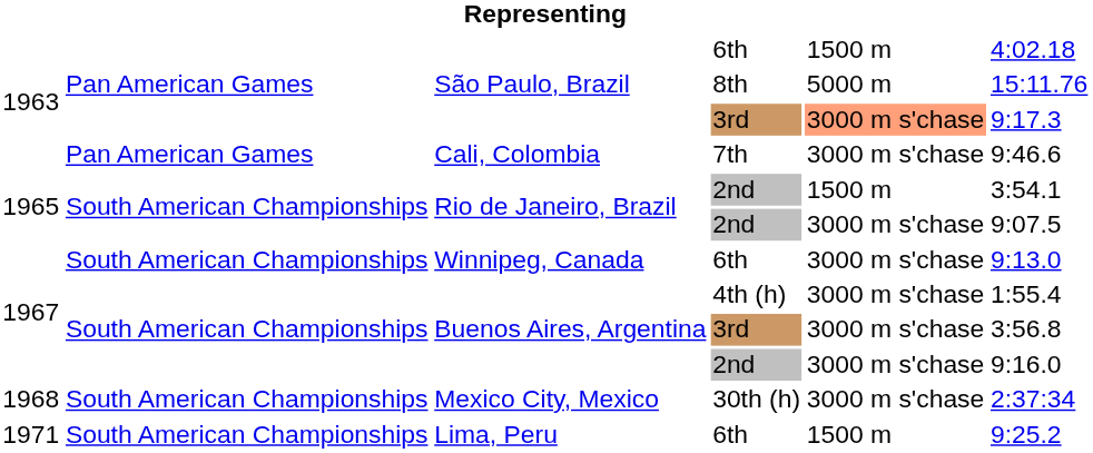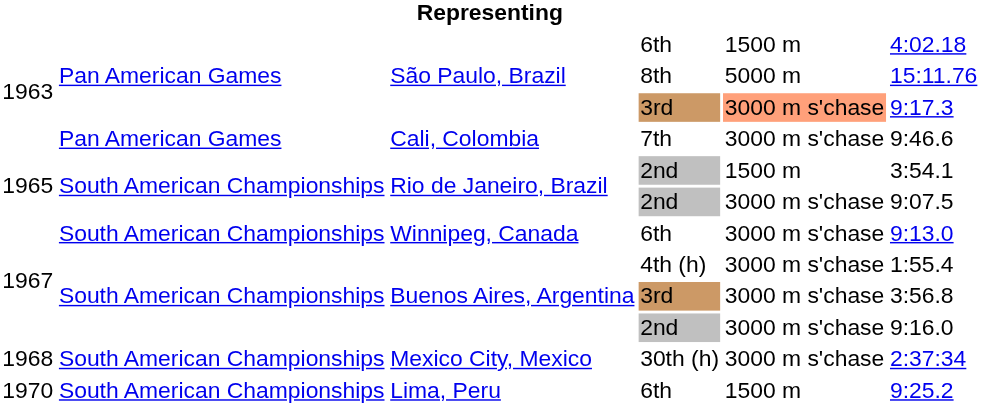Lima, Peru | column 1: 1971 -> 1970
